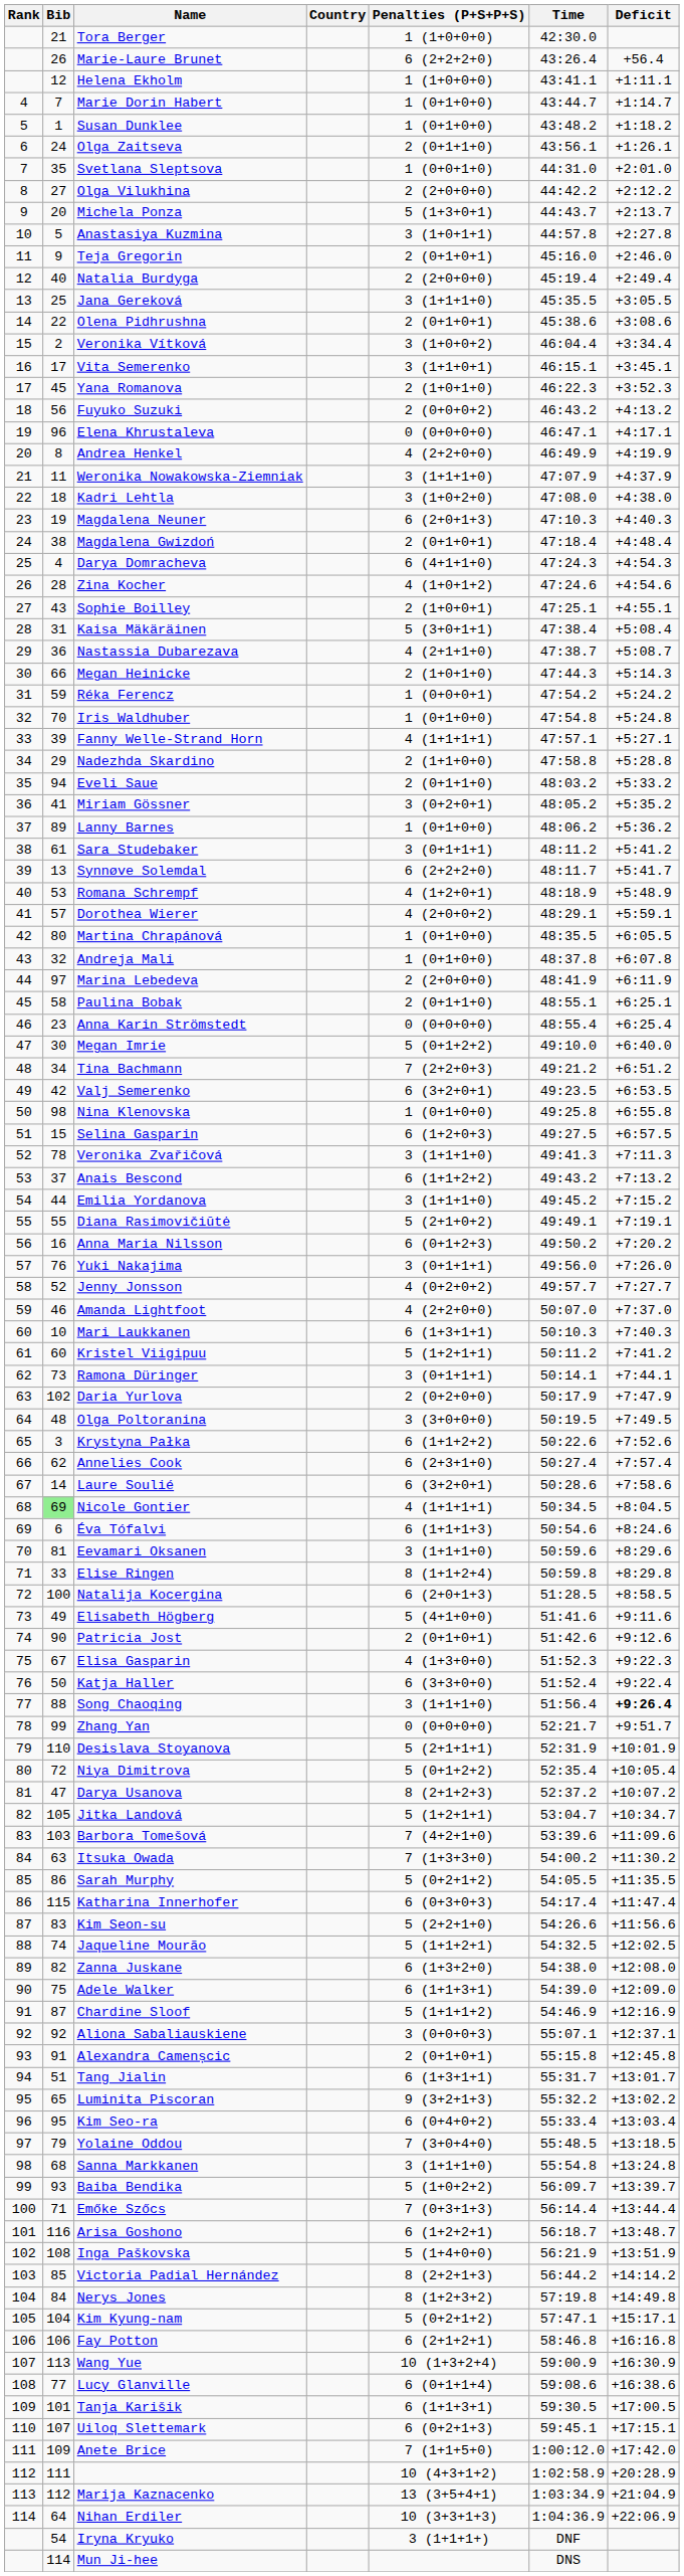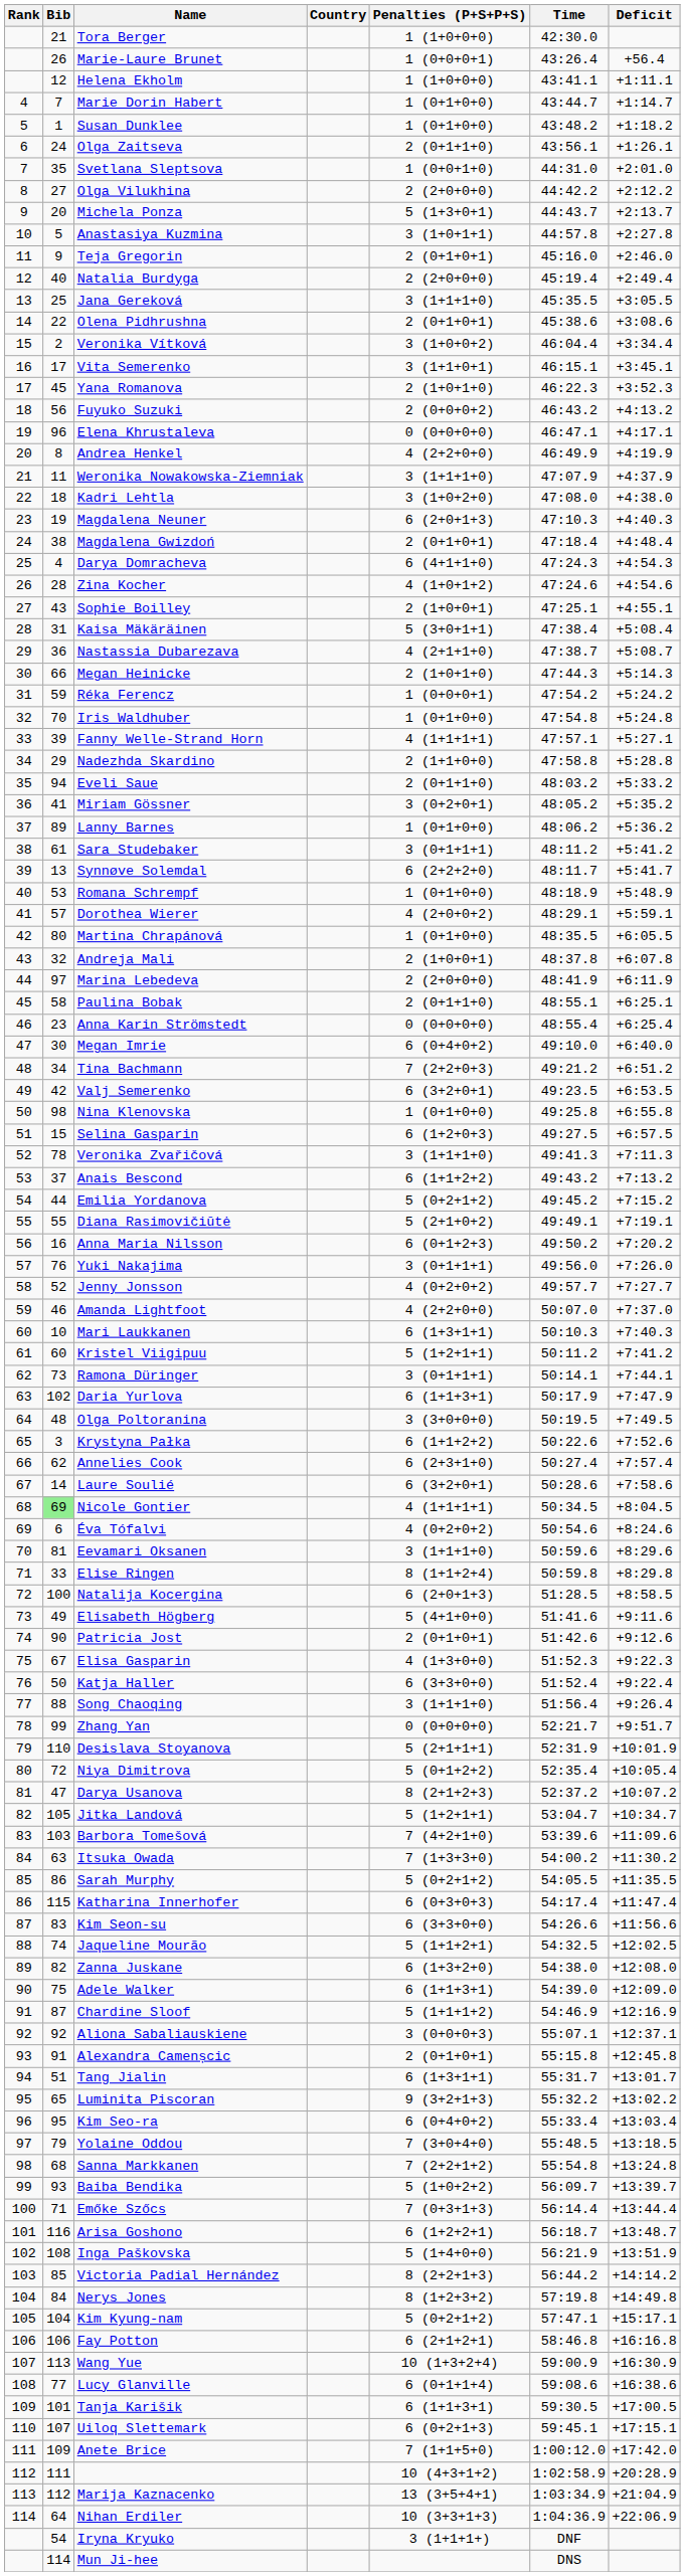Marie-Laure Brunet | Penalties (P+S+P+S): 6 (2+2+2+0) -> 1 (0+0+0+1)
Romana Schrempf | Penalties (P+S+P+S): 4 (1+2+0+1) -> 1 (0+1+0+0)
Andreja Mali | Penalties (P+S+P+S): 1 (0+1+0+0) -> 2 (1+0+0+1)
Megan Imrie | Penalties (P+S+P+S): 5 (0+1+2+2) -> 6 (0+4+0+2)
Emilia Yordanova | Penalties (P+S+P+S): 3 (1+1+1+0) -> 5 (0+2+1+2)
Daria Yurlova | Penalties (P+S+P+S): 2 (0+2+0+0) -> 6 (1+1+3+1)
Éva Tófalvi | Penalties (P+S+P+S): 6 (1+1+1+3) -> 4 (0+2+0+2)
Song Chaoqing | Deficit: bold -> normal
Kim Seon-su | Penalties (P+S+P+S): 5 (2+2+1+0) -> 6 (3+3+0+0)
Sanna Markkanen | Penalties (P+S+P+S): 3 (1+1+1+0) -> 7 (2+2+1+2)
